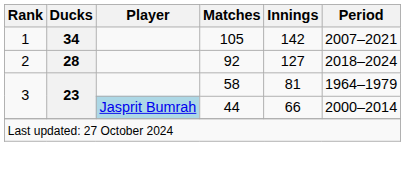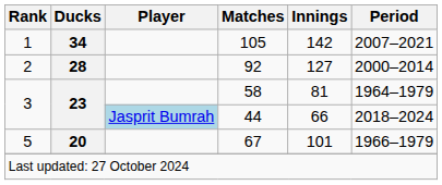92 | Period: 2018–2024 -> 2000–2014
44 | Period: 2000–2014 -> 2018–2024
+ row: 5 | 20 | 67 | 101 | 1966–1979
